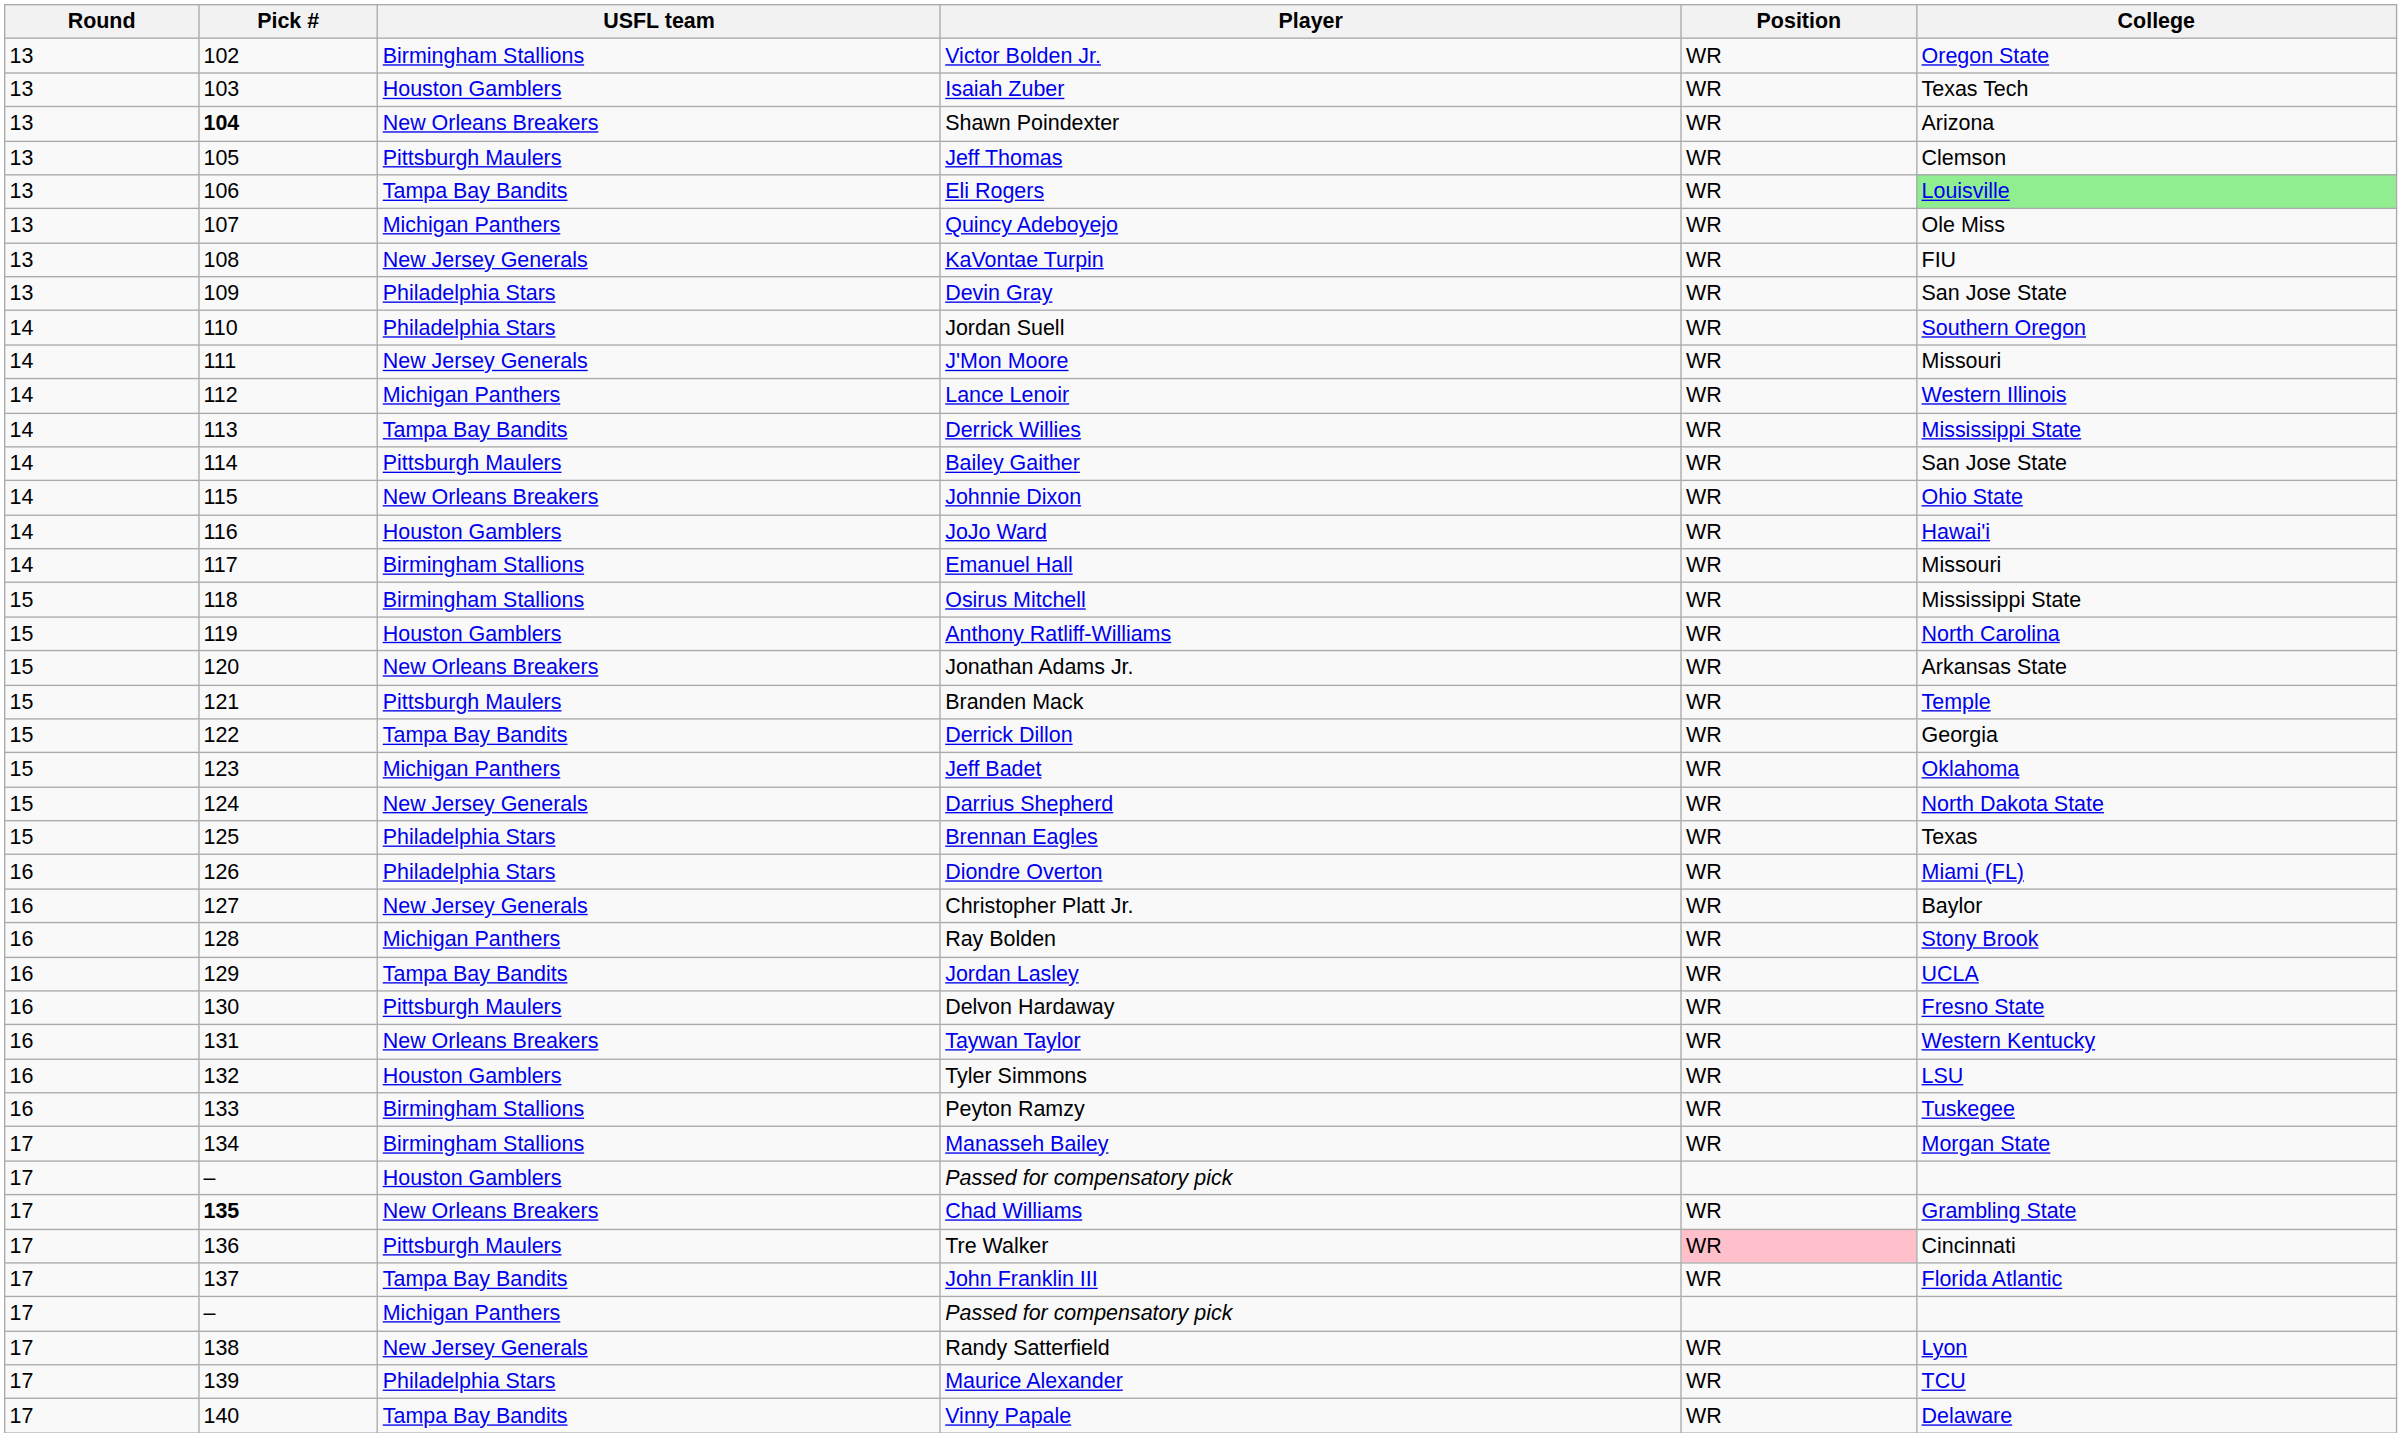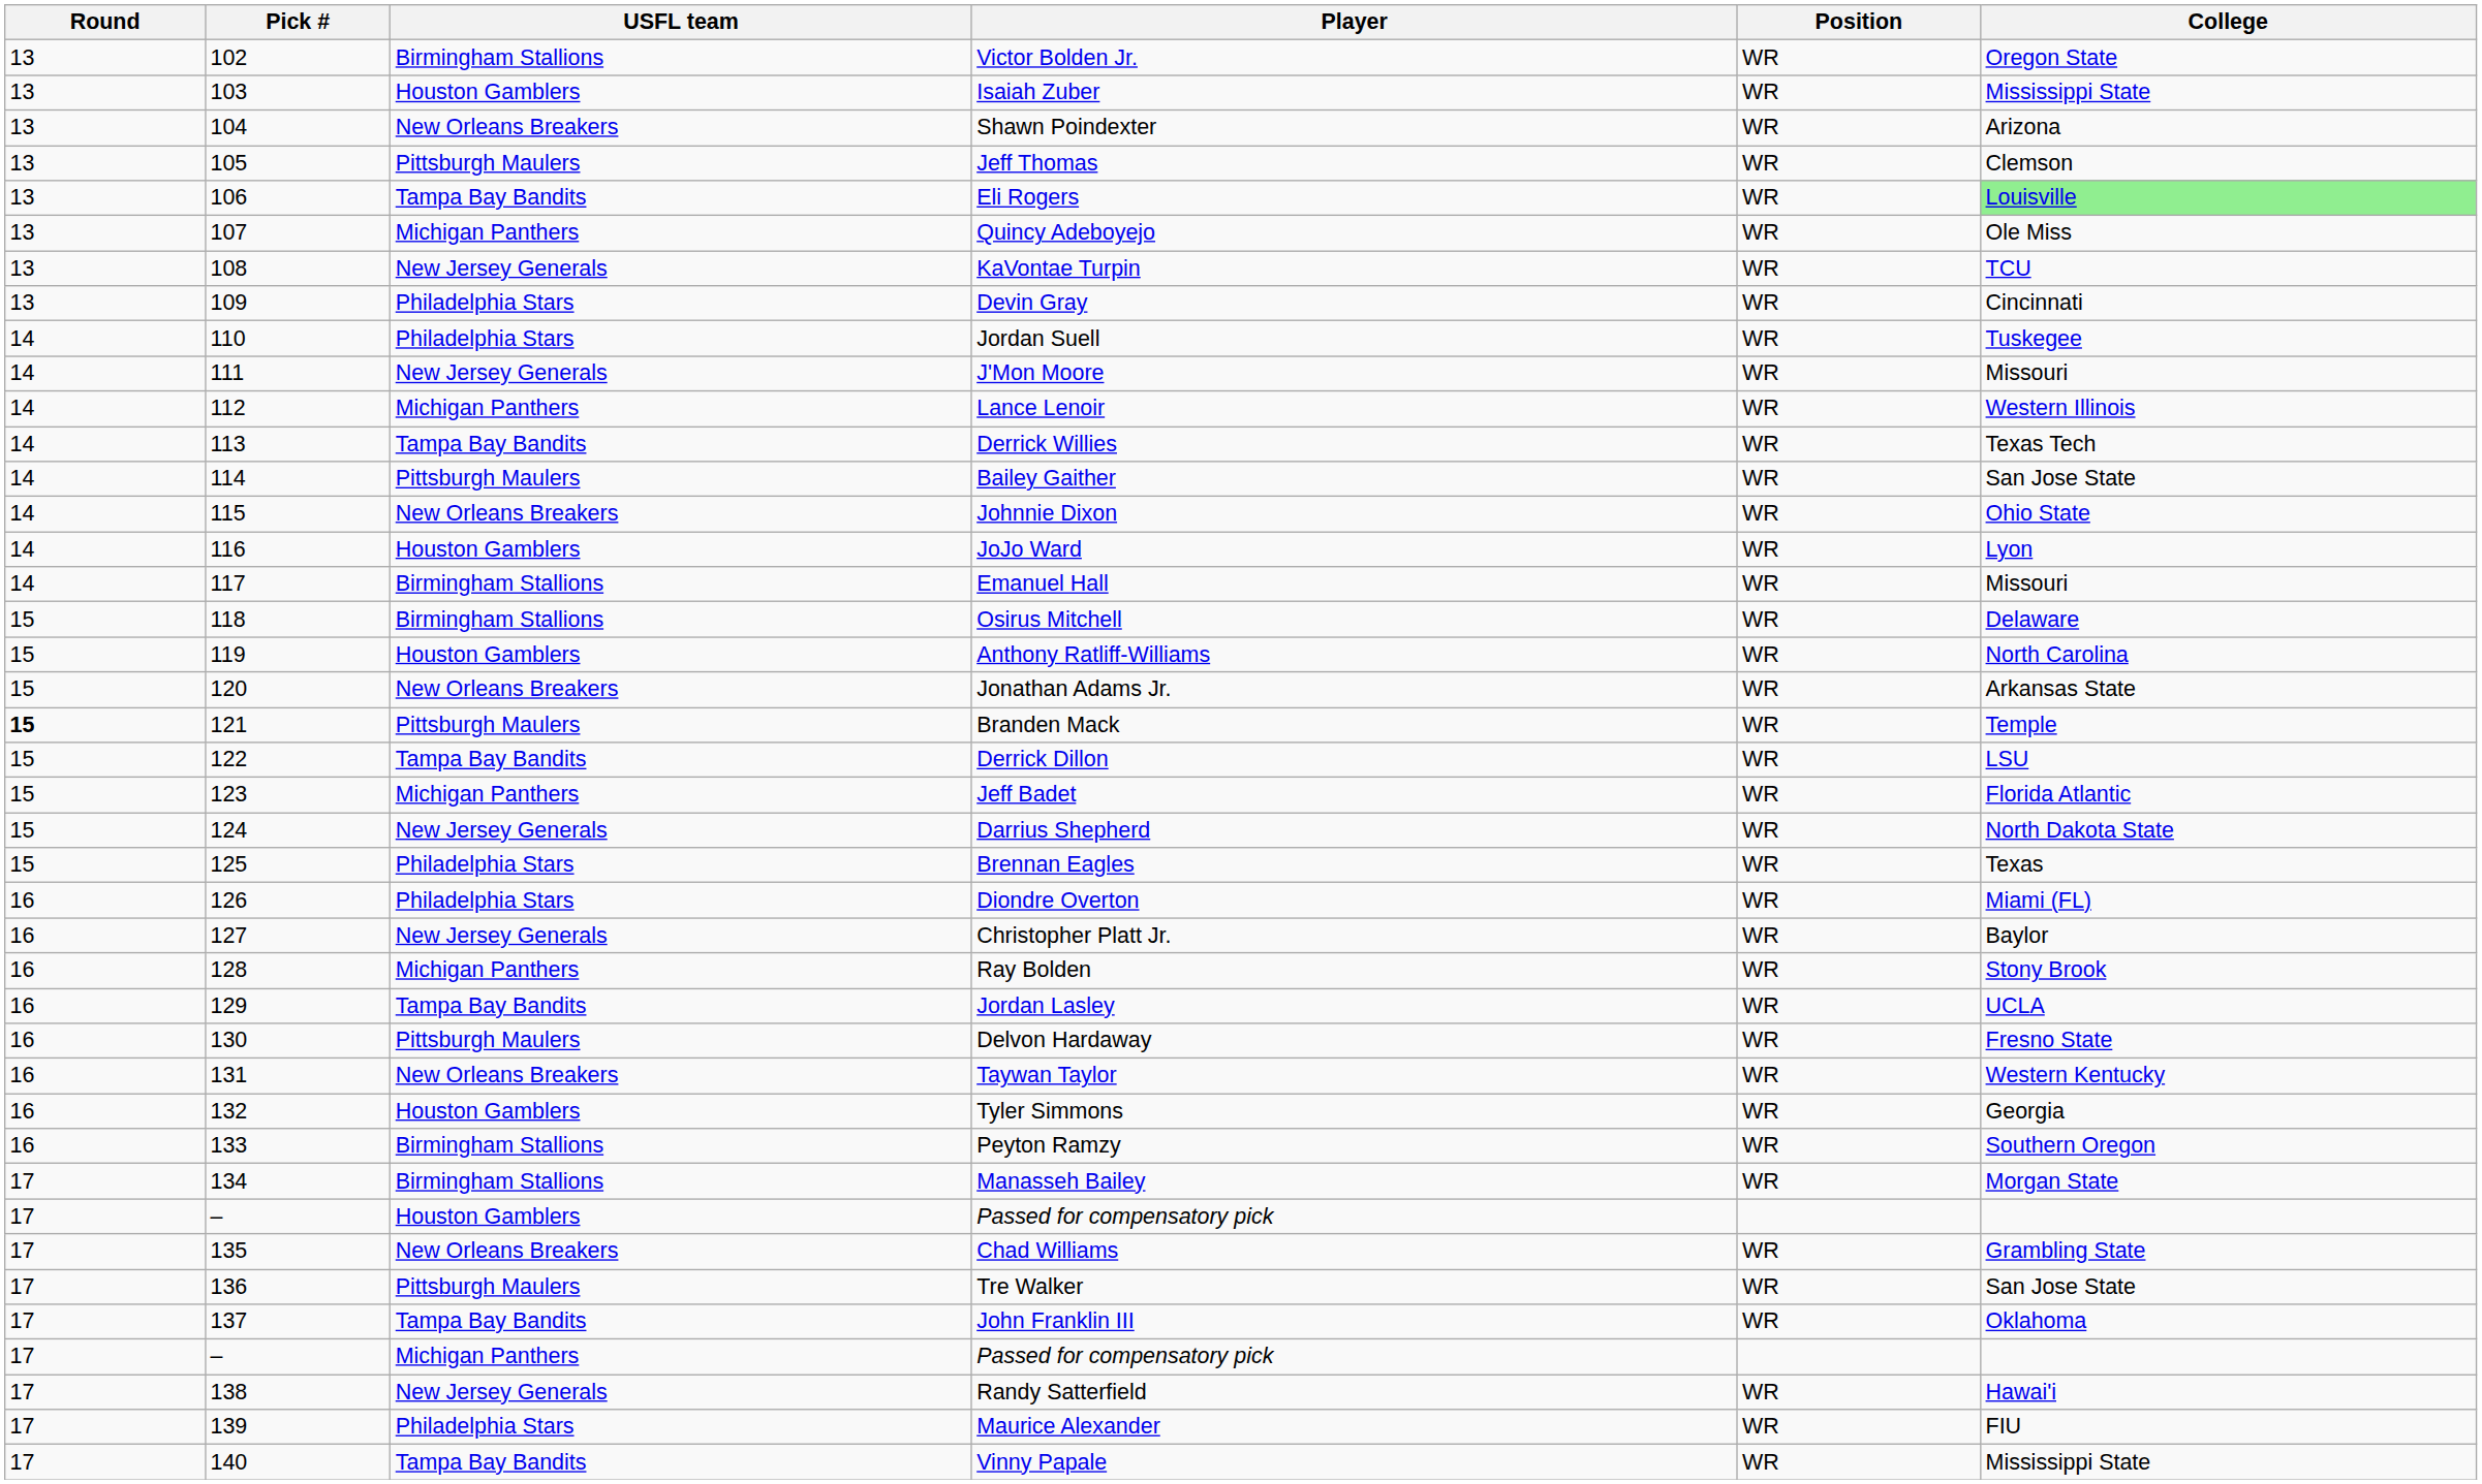Isaiah Zuber | College: Texas Tech -> Mississippi State
Shawn Poindexter | Pick #: bold -> normal
KaVontae Turpin | College: FIU -> TCU
Devin Gray | College: San Jose State -> Cincinnati
Jordan Suell | College: Southern Oregon -> Tuskegee
Derrick Willies | College: Mississippi State -> Texas Tech
JoJo Ward | College: Hawai'i -> Lyon
Osirus Mitchell | College: Mississippi State -> Delaware
Branden Mack | Round: normal -> bold
Derrick Dillon | College: Georgia -> LSU
Jeff Badet | College: Oklahoma -> Florida Atlantic
Tyler Simmons | College: LSU -> Georgia
Peyton Ramzy | College: Tuskegee -> Southern Oregon
Chad Williams | Pick #: bold -> normal
Tre Walker | Position: pink background -> no background
Tre Walker | College: Cincinnati -> San Jose State
John Franklin III | College: Florida Atlantic -> Oklahoma
Randy Satterfield | College: Lyon -> Hawai'i
Maurice Alexander | College: TCU -> FIU
Vinny Papale | College: Delaware -> Mississippi State
